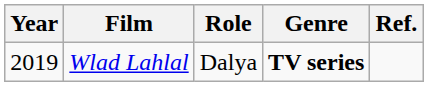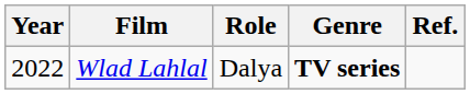Wlad Lahlal | Year: 2019 -> 2022
